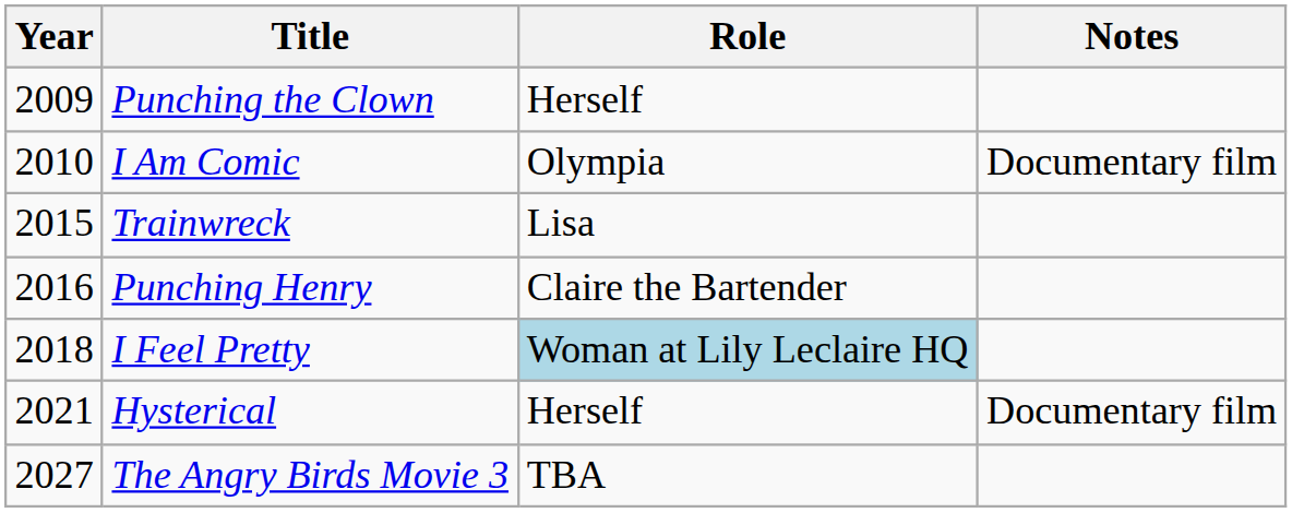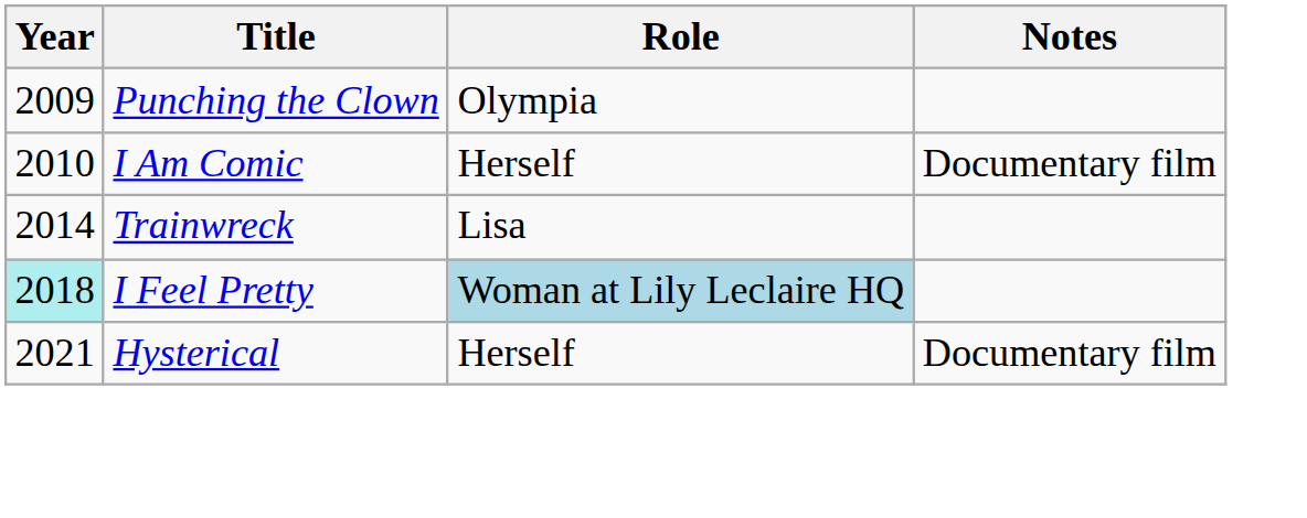Punching the Clown | Role: Herself -> Olympia
I Am Comic | Role: Olympia -> Herself
Trainwreck | Year: 2015 -> 2014
- row: 2016 | Punching Henry | Claire the Bartender
I Feel Pretty | Year: no background -> paleturquoise background
- row: 2027 | The Angry Birds Movie 3 | TBA
